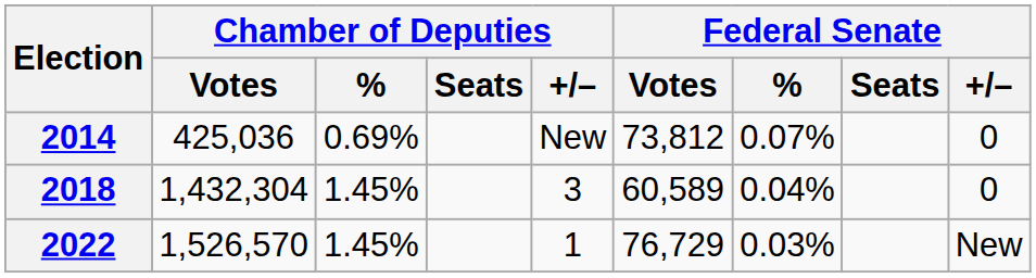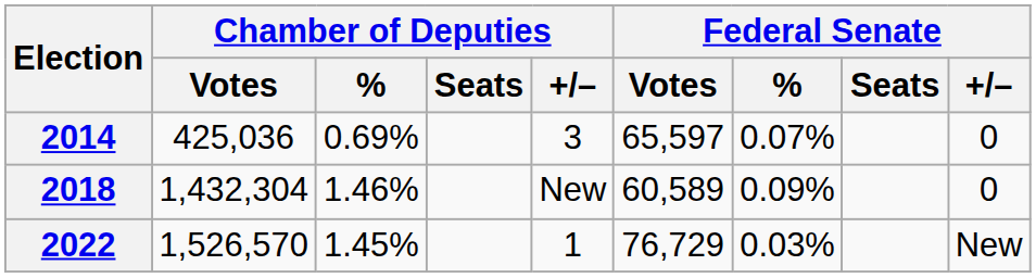2014 | Chamber of Deputies / +/–: New -> 3
2014 | Federal Senate / Votes: 73,812 -> 65,597
2018 | Chamber of Deputies / %: 1.45% -> 1.46%
2018 | Chamber of Deputies / +/–: 3 -> New
2018 | Federal Senate / %: 0.04% -> 0.09%
